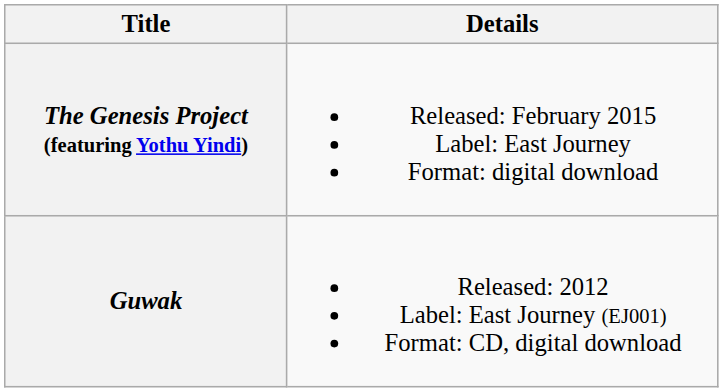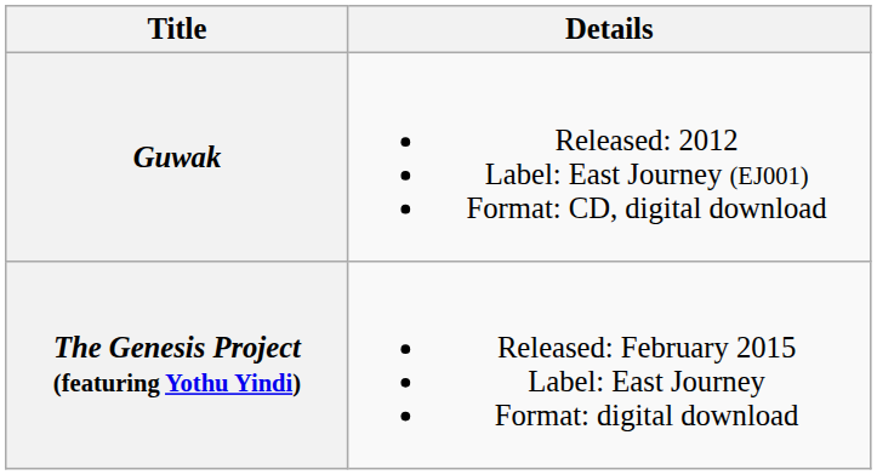rows swapped: Guwak <-> The Genesis Project (featuring Yothu Yindi)
